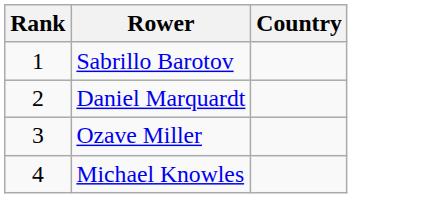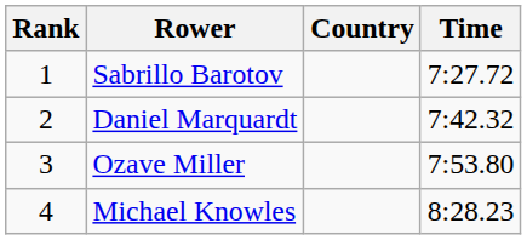+ column: Time | 7:27.72 | 7:42.32 | 7:53.80 | 8:28.23
